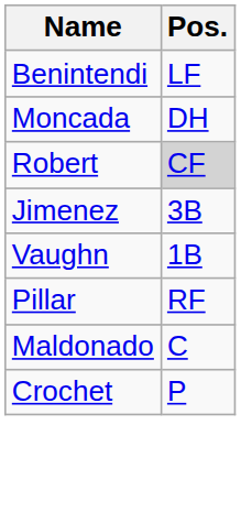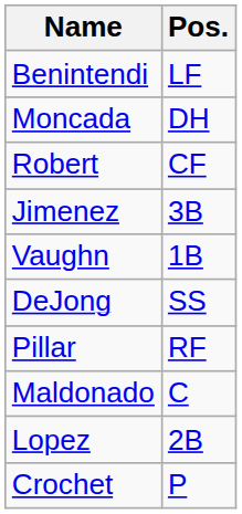Robert | Pos.: lightgrey background -> no background
+ row: DeJong | SS
+ row: Lopez | 2B
